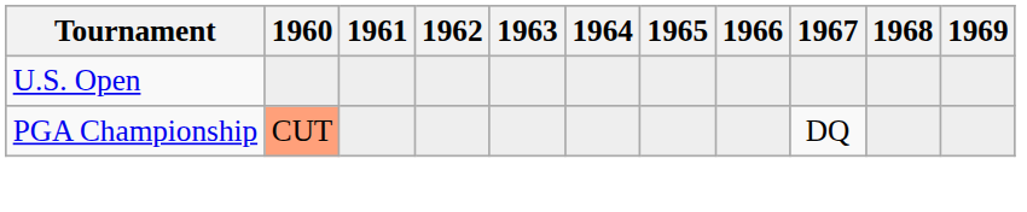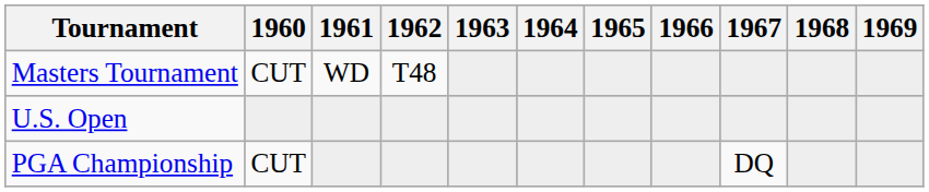+ row: Masters Tournament | CUT | WD | T48
PGA Championship | 1960: lightsalmon background -> no background
